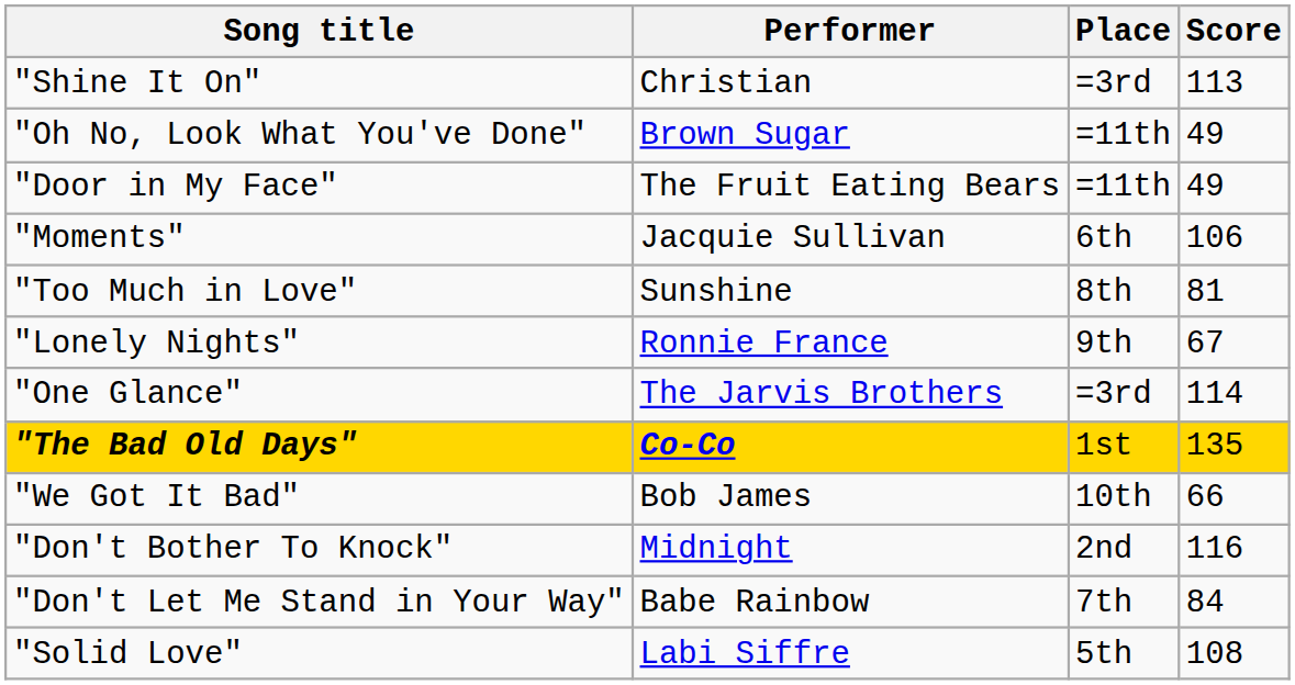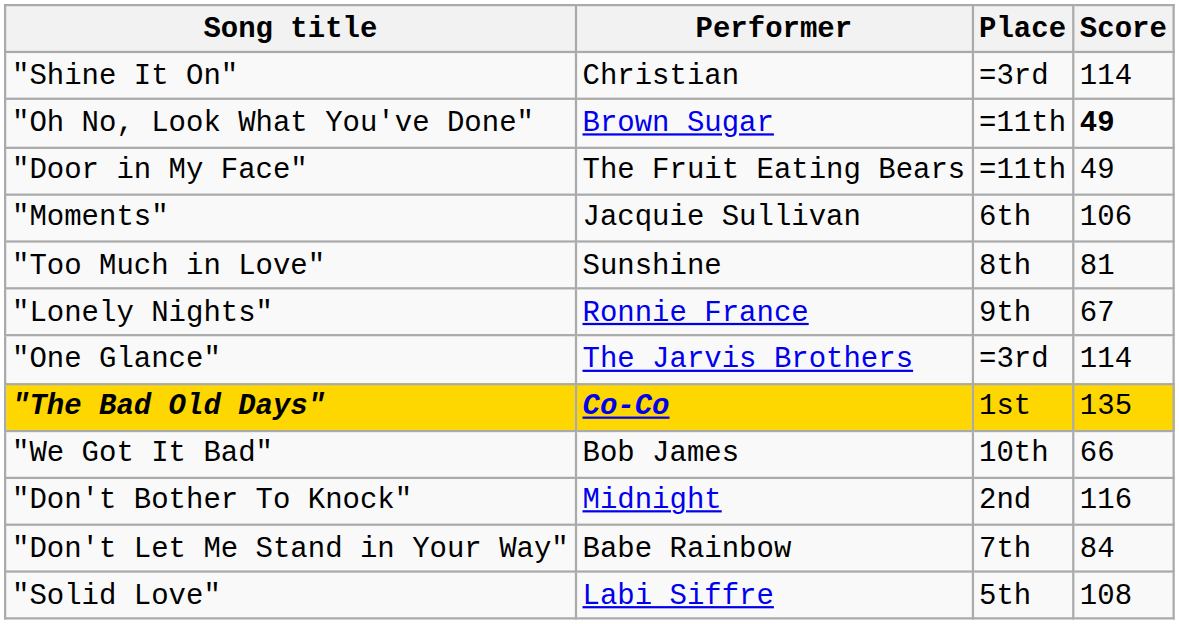"Shine It On" | Score: 113 -> 114
"Oh No, Look What You've Done" | Score: normal -> bold
